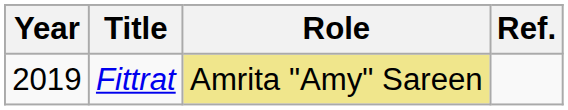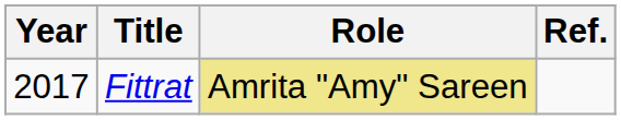Fittrat | Year: 2019 -> 2017
